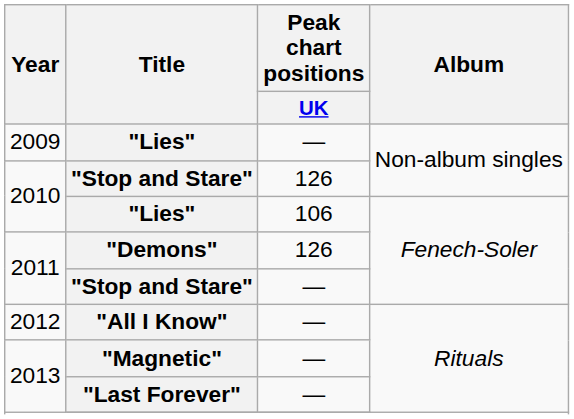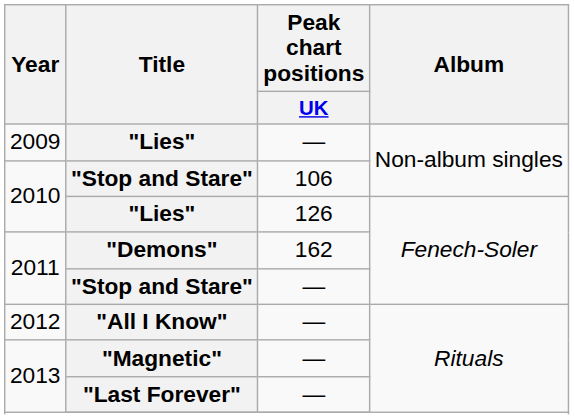2010 / "Stop and Stare" | Peak chart positions / UK: 126 -> 106
2010 / "Lies" | Peak chart positions / UK: 106 -> 126
"Demons" | Peak chart positions / UK: 126 -> 162
